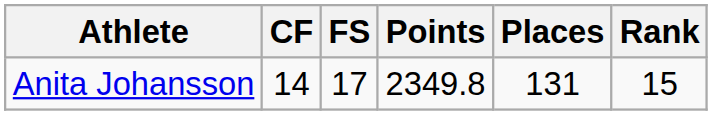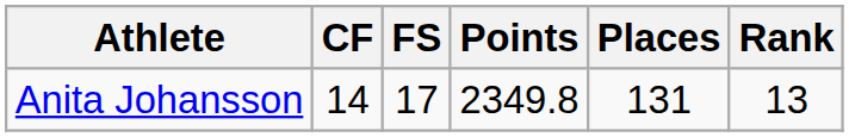Anita Johansson | Rank: 15 -> 13
